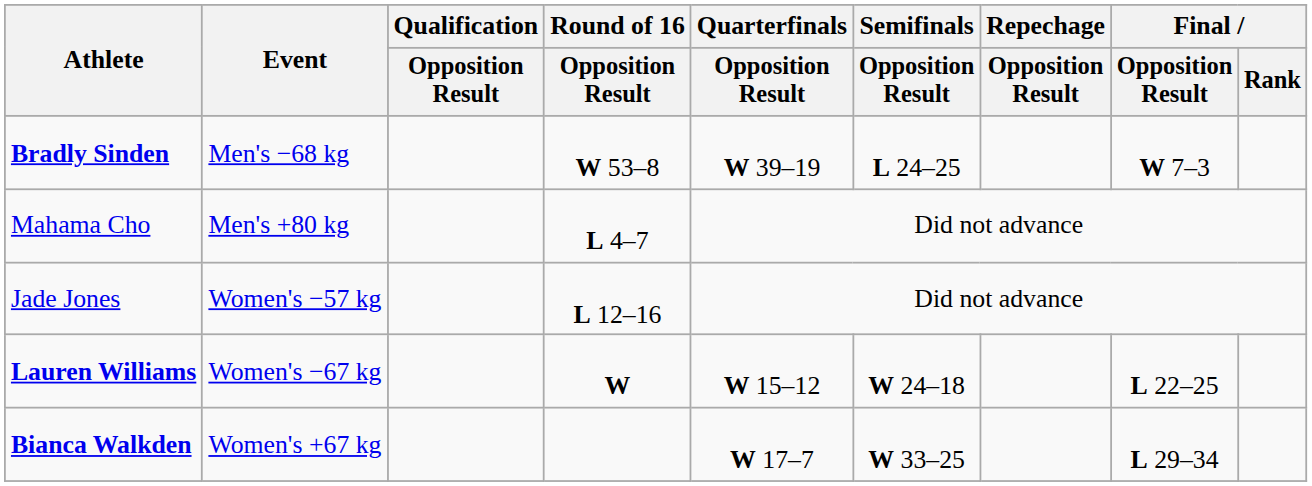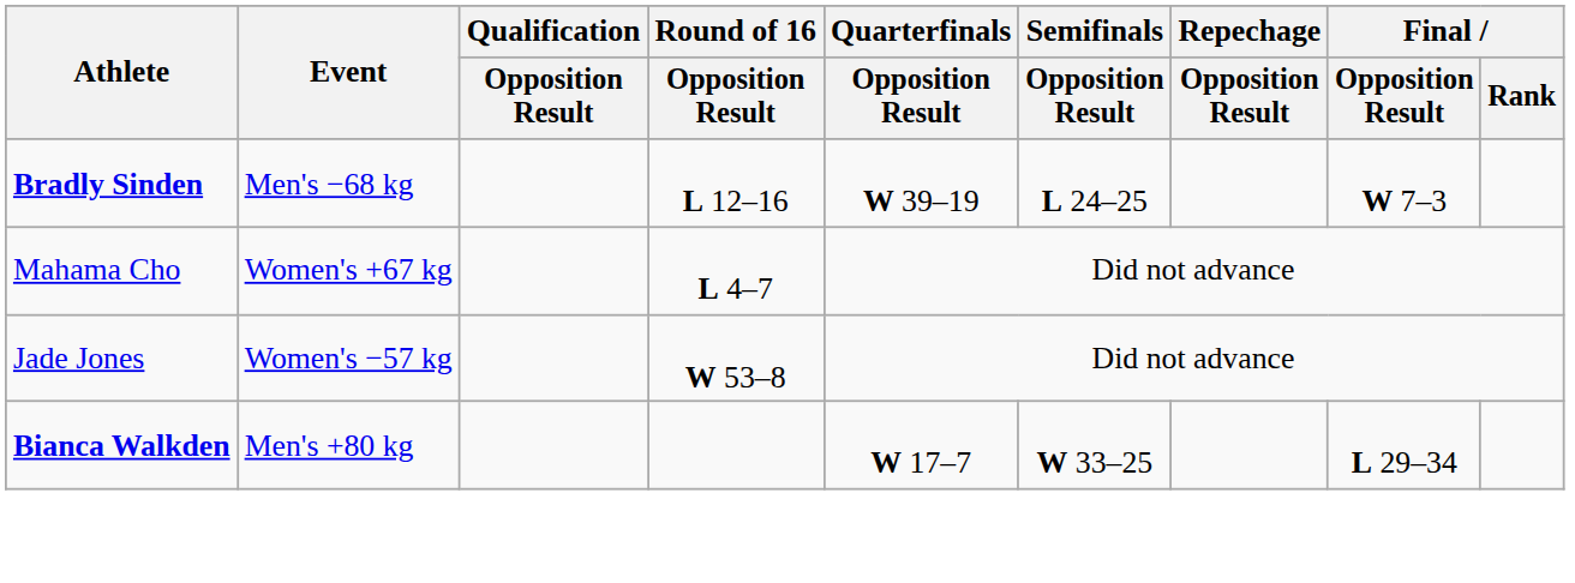Bradly Sinden | Round of 16 / Opposition Result: W 53–8 -> L 12–16
Mahama Cho | Event: Men's +80 kg -> Women's +67 kg
Jade Jones | Round of 16 / Opposition Result: L 12–16 -> W 53–8
- row: Lauren Williams | Women's −67 kg | W | W 15–12 | W 24–18 | L 22–25
Bianca Walkden | Event: Women's +67 kg -> Men's +80 kg
